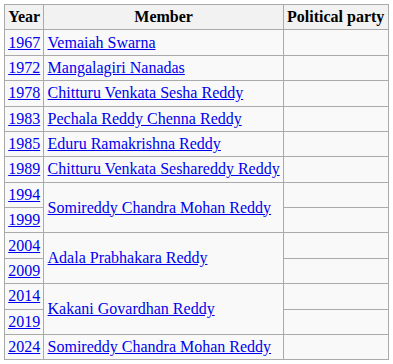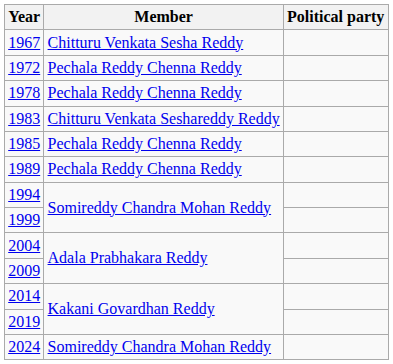1967 | Member: Vemaiah Swarna -> Chitturu Venkata Sesha Reddy
1972 | Member: Mangalagiri Nanadas -> Pechala Reddy Chenna Reddy
1978 | Member: Chitturu Venkata Sesha Reddy -> Pechala Reddy Chenna Reddy
1983 | Member: Pechala Reddy Chenna Reddy -> Chitturu Venkata Seshareddy Reddy
1985 | Member: Eduru Ramakrishna Reddy -> Pechala Reddy Chenna Reddy
1989 | Member: Chitturu Venkata Seshareddy Reddy -> Pechala Reddy Chenna Reddy
